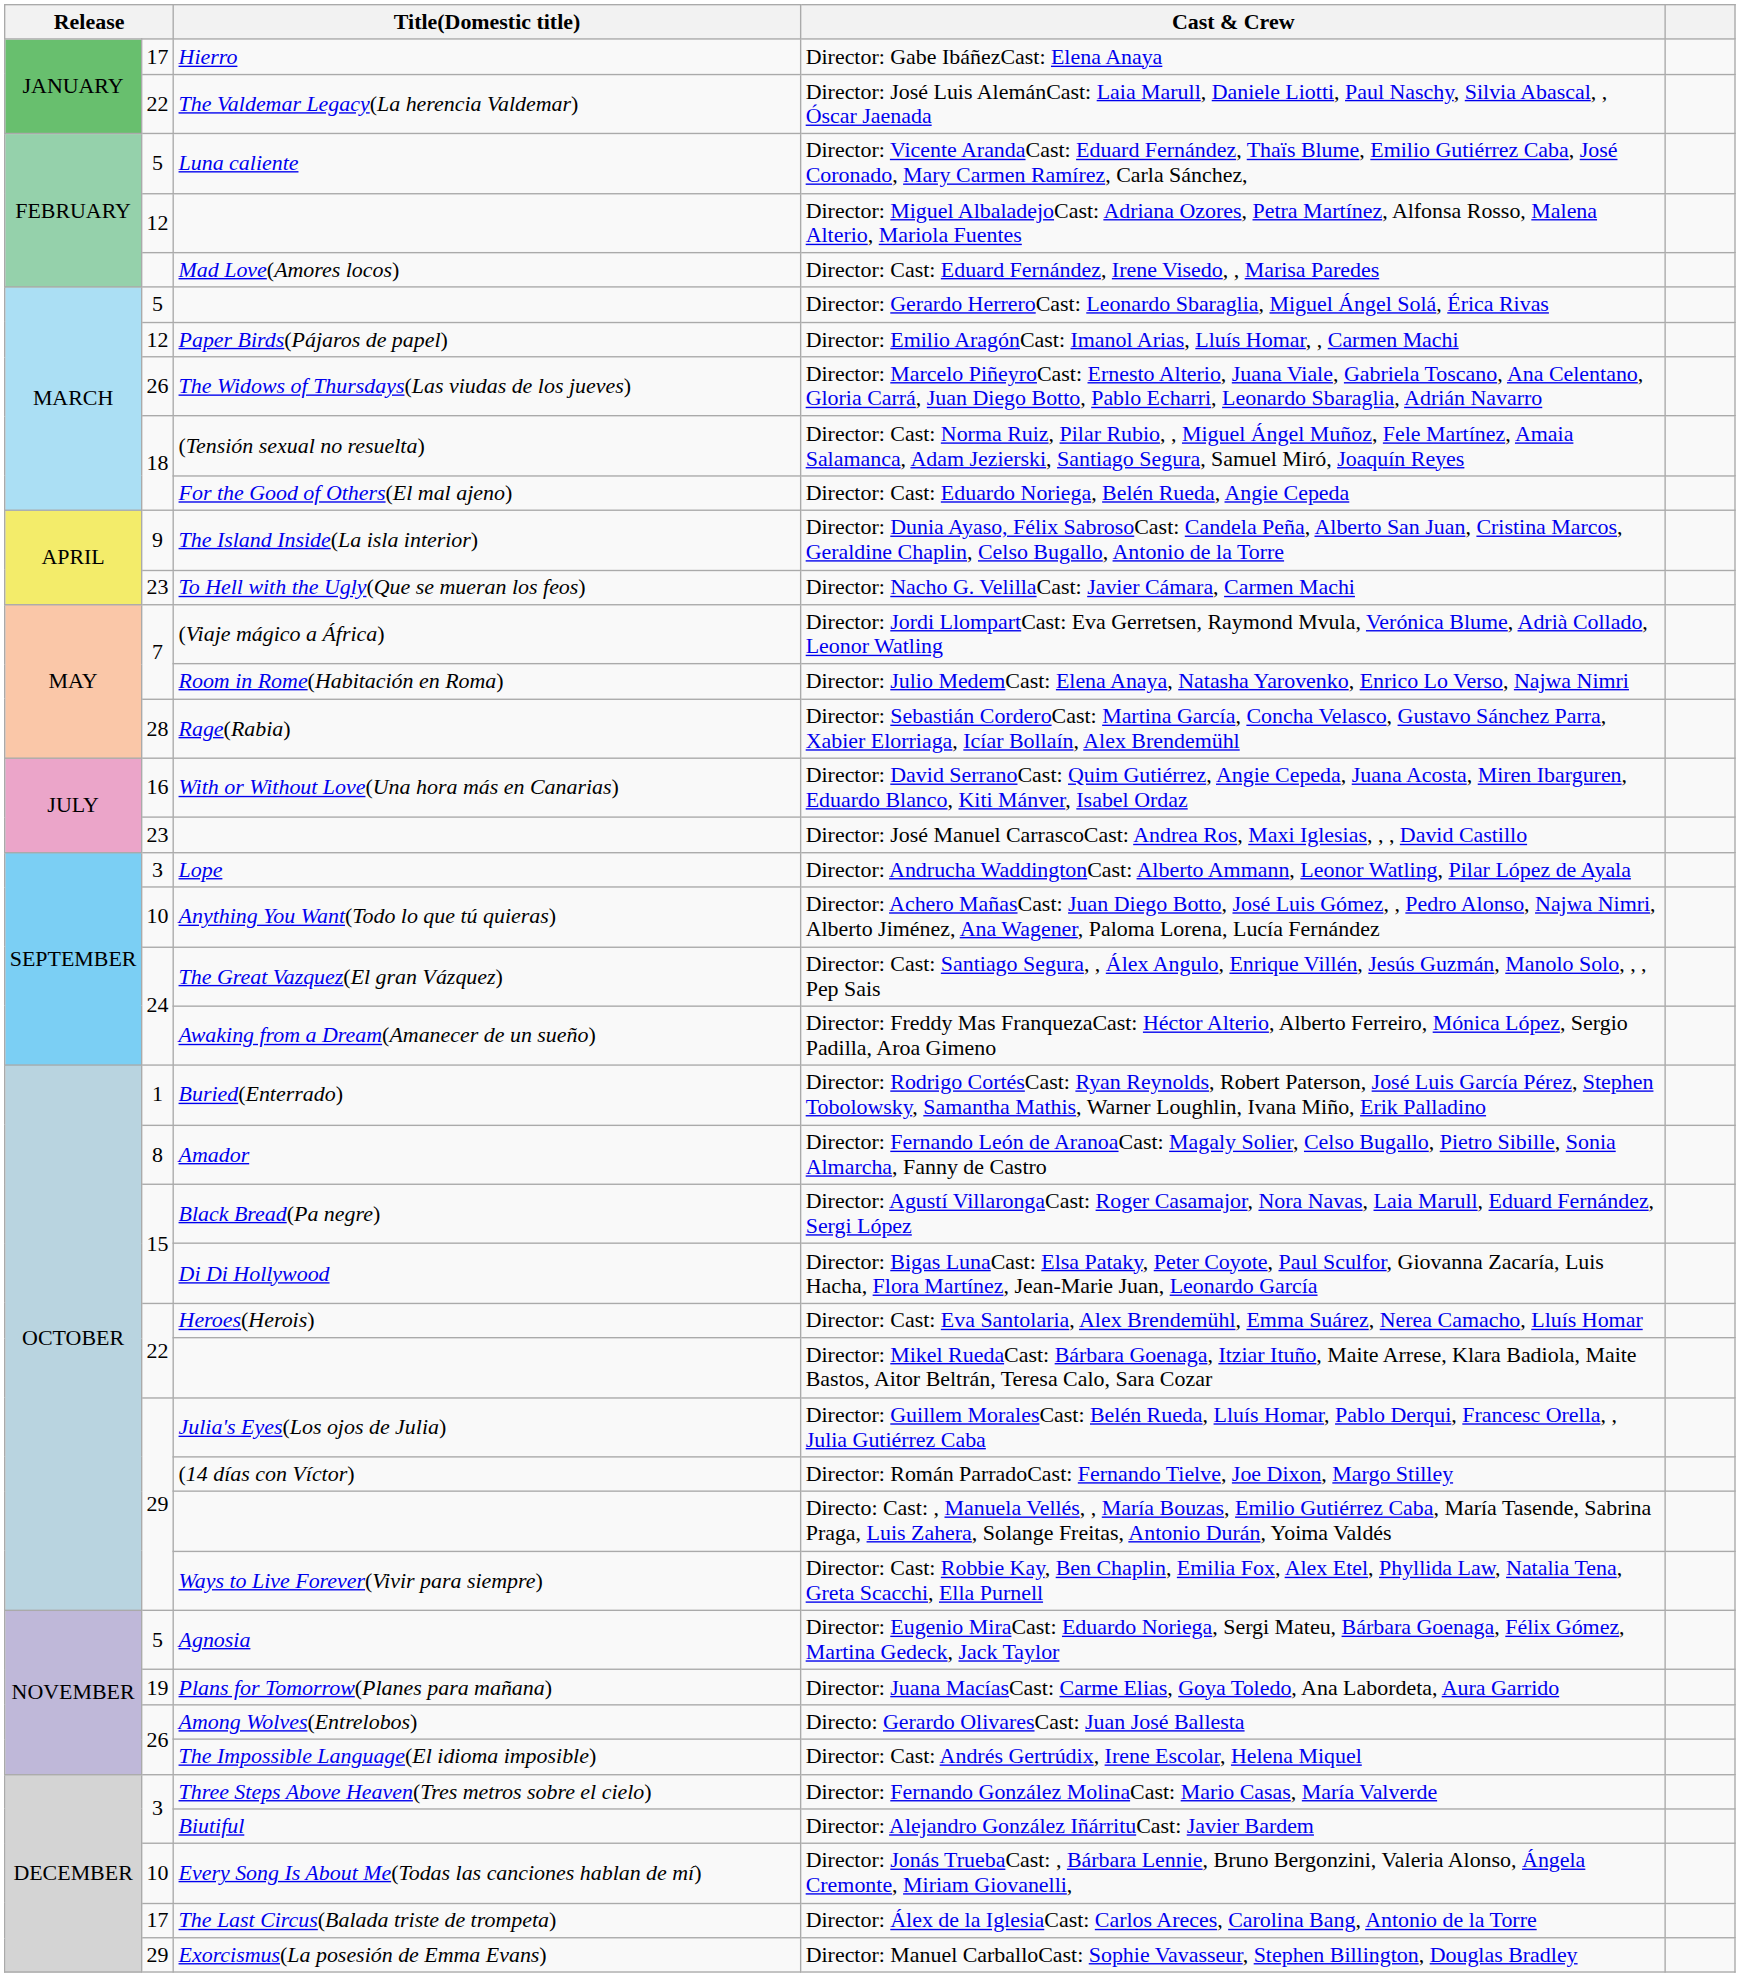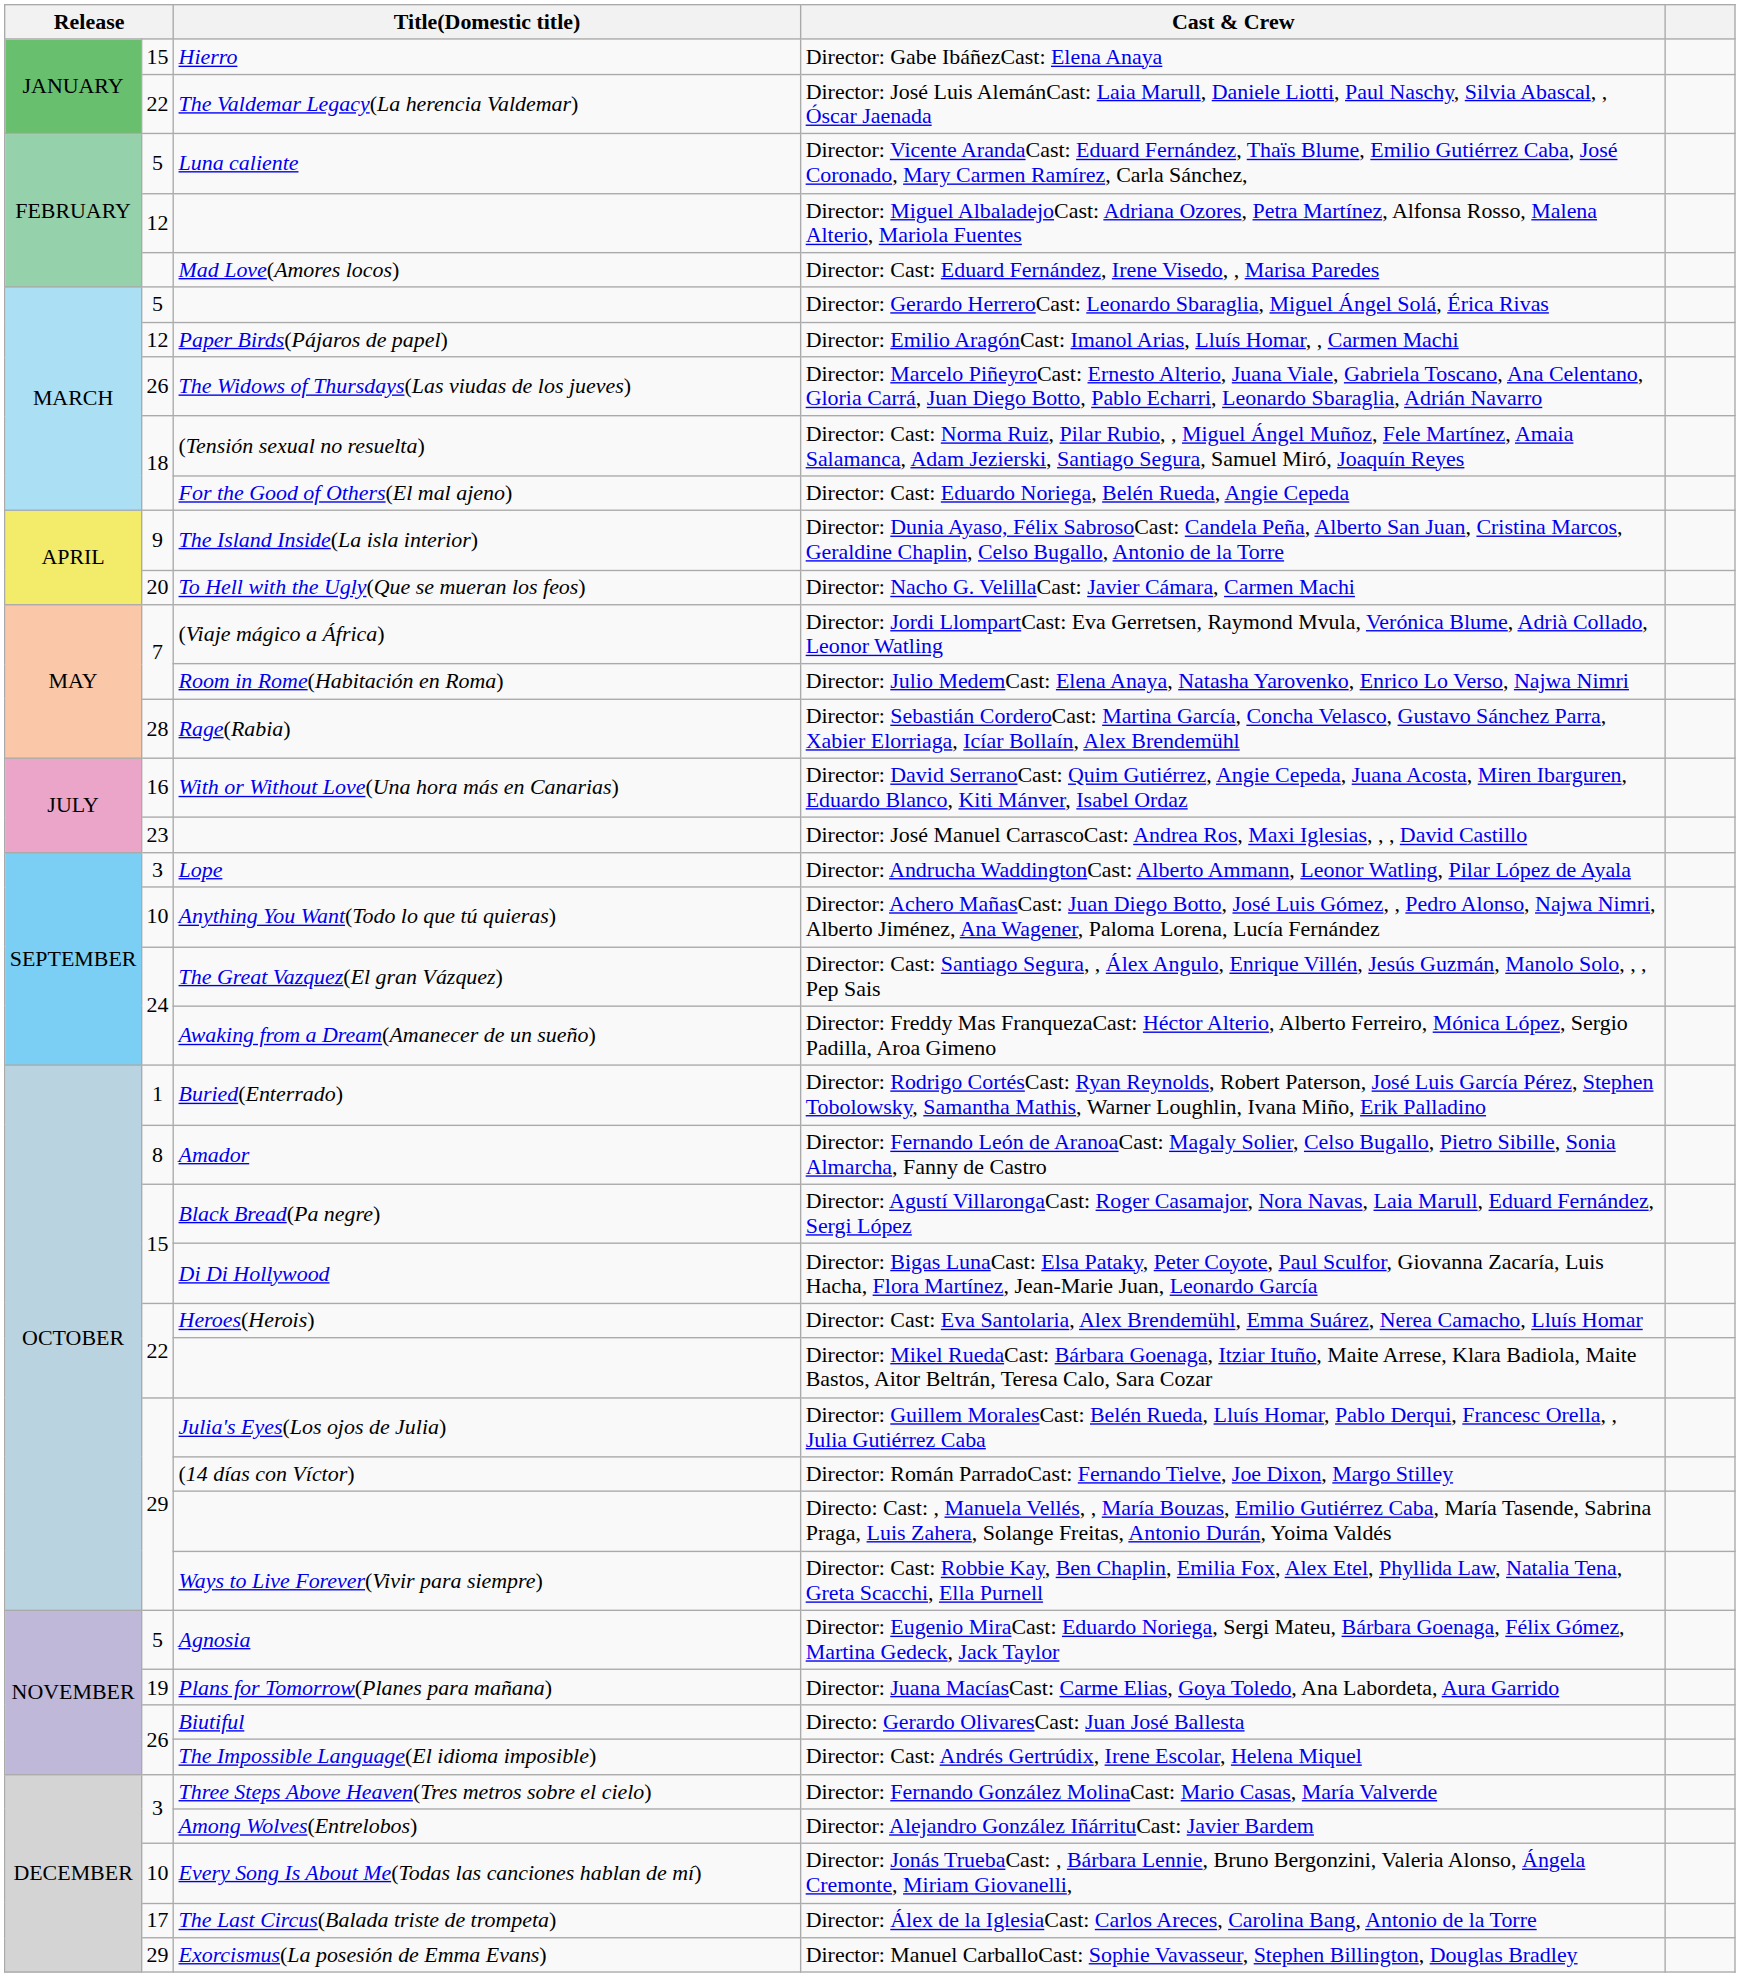Director: Gabe IbáñezCast: Elena Anaya | column 2: 17 -> 15
Director: Nacho G. VelillaCast: Javier Cámara, Carmen Machi | column 2: 23 -> 20
Directo: Gerardo OlivaresCast: Juan José Ballesta | Title(Domestic title): Among Wolves(Entrelobos) -> Biutiful
Director: Alejandro González IñárrituCast: Javier Bardem | Title(Domestic title): Biutiful -> Among Wolves(Entrelobos)
